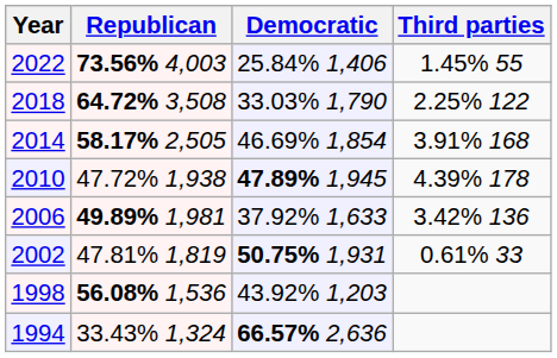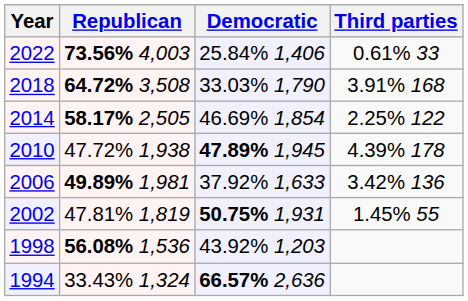2022 | Third parties: 1.45% 55 -> 0.61% 33
2018 | Third parties: 2.25% 122 -> 3.91% 168
2014 | Third parties: 3.91% 168 -> 2.25% 122
2002 | Third parties: 0.61% 33 -> 1.45% 55
